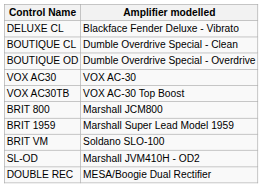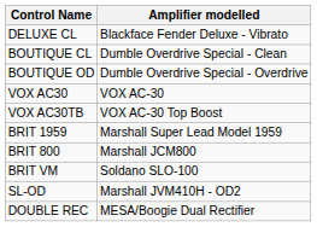rows swapped: BRIT 1959 <-> BRIT 800
